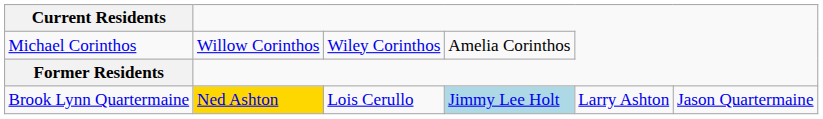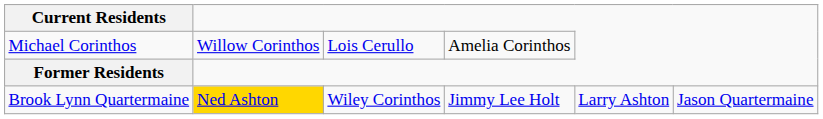Michael Corinthos | column 3: Wiley Corinthos -> Lois Cerullo
Brook Lynn Quartermaine | column 3: Lois Cerullo -> Wiley Corinthos
Brook Lynn Quartermaine | column 4: lightblue background -> no background
